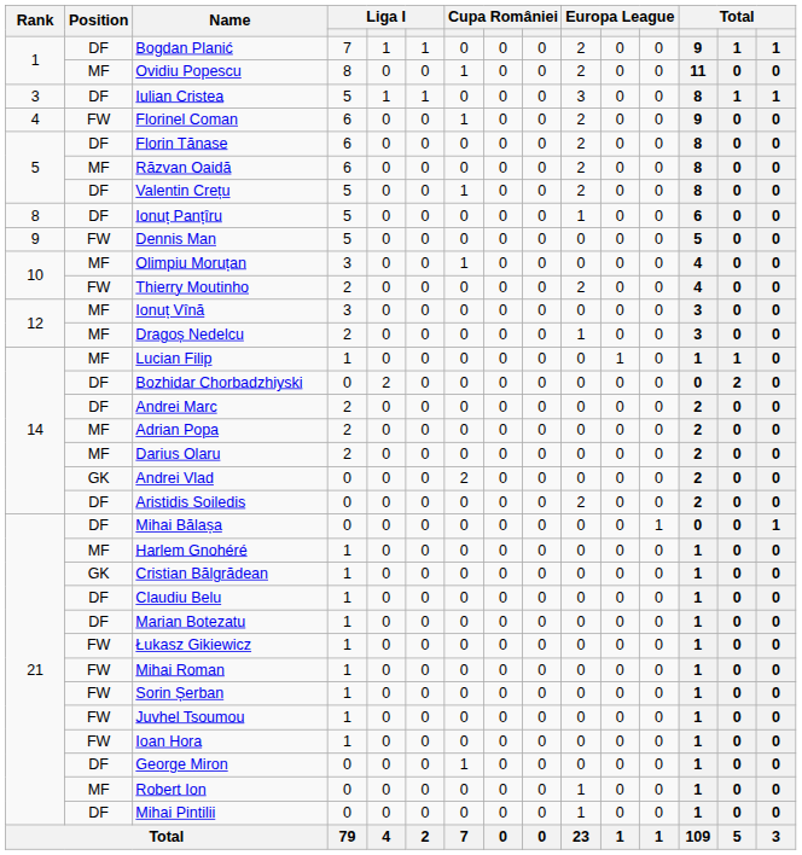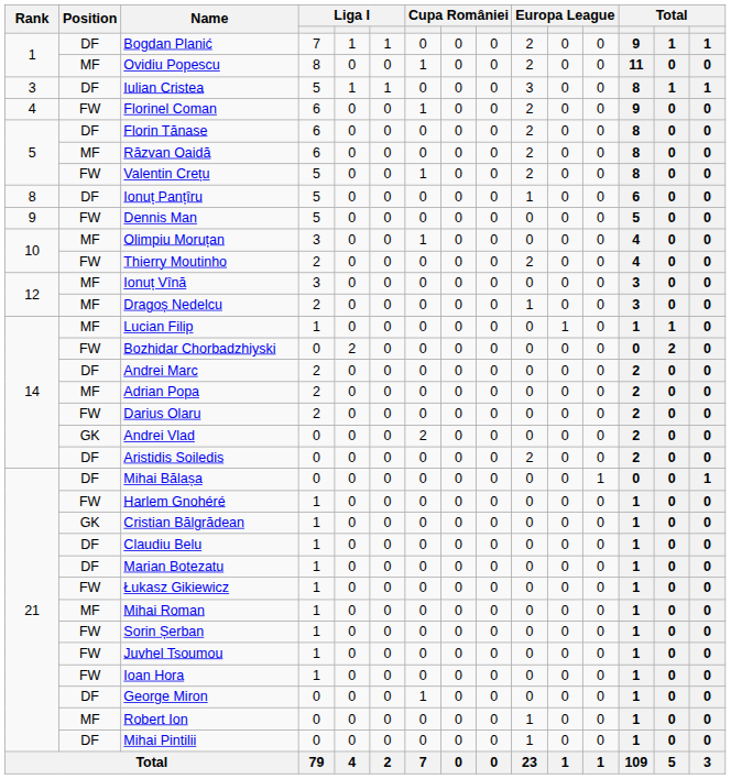Valentin Crețu | Position: DF -> FW
Bozhidar Chorbadzhiyski | Position: DF -> FW
Darius Olaru | Position: MF -> FW
Harlem Gnohéré | Position: MF -> FW
Mihai Roman | Position: FW -> MF
